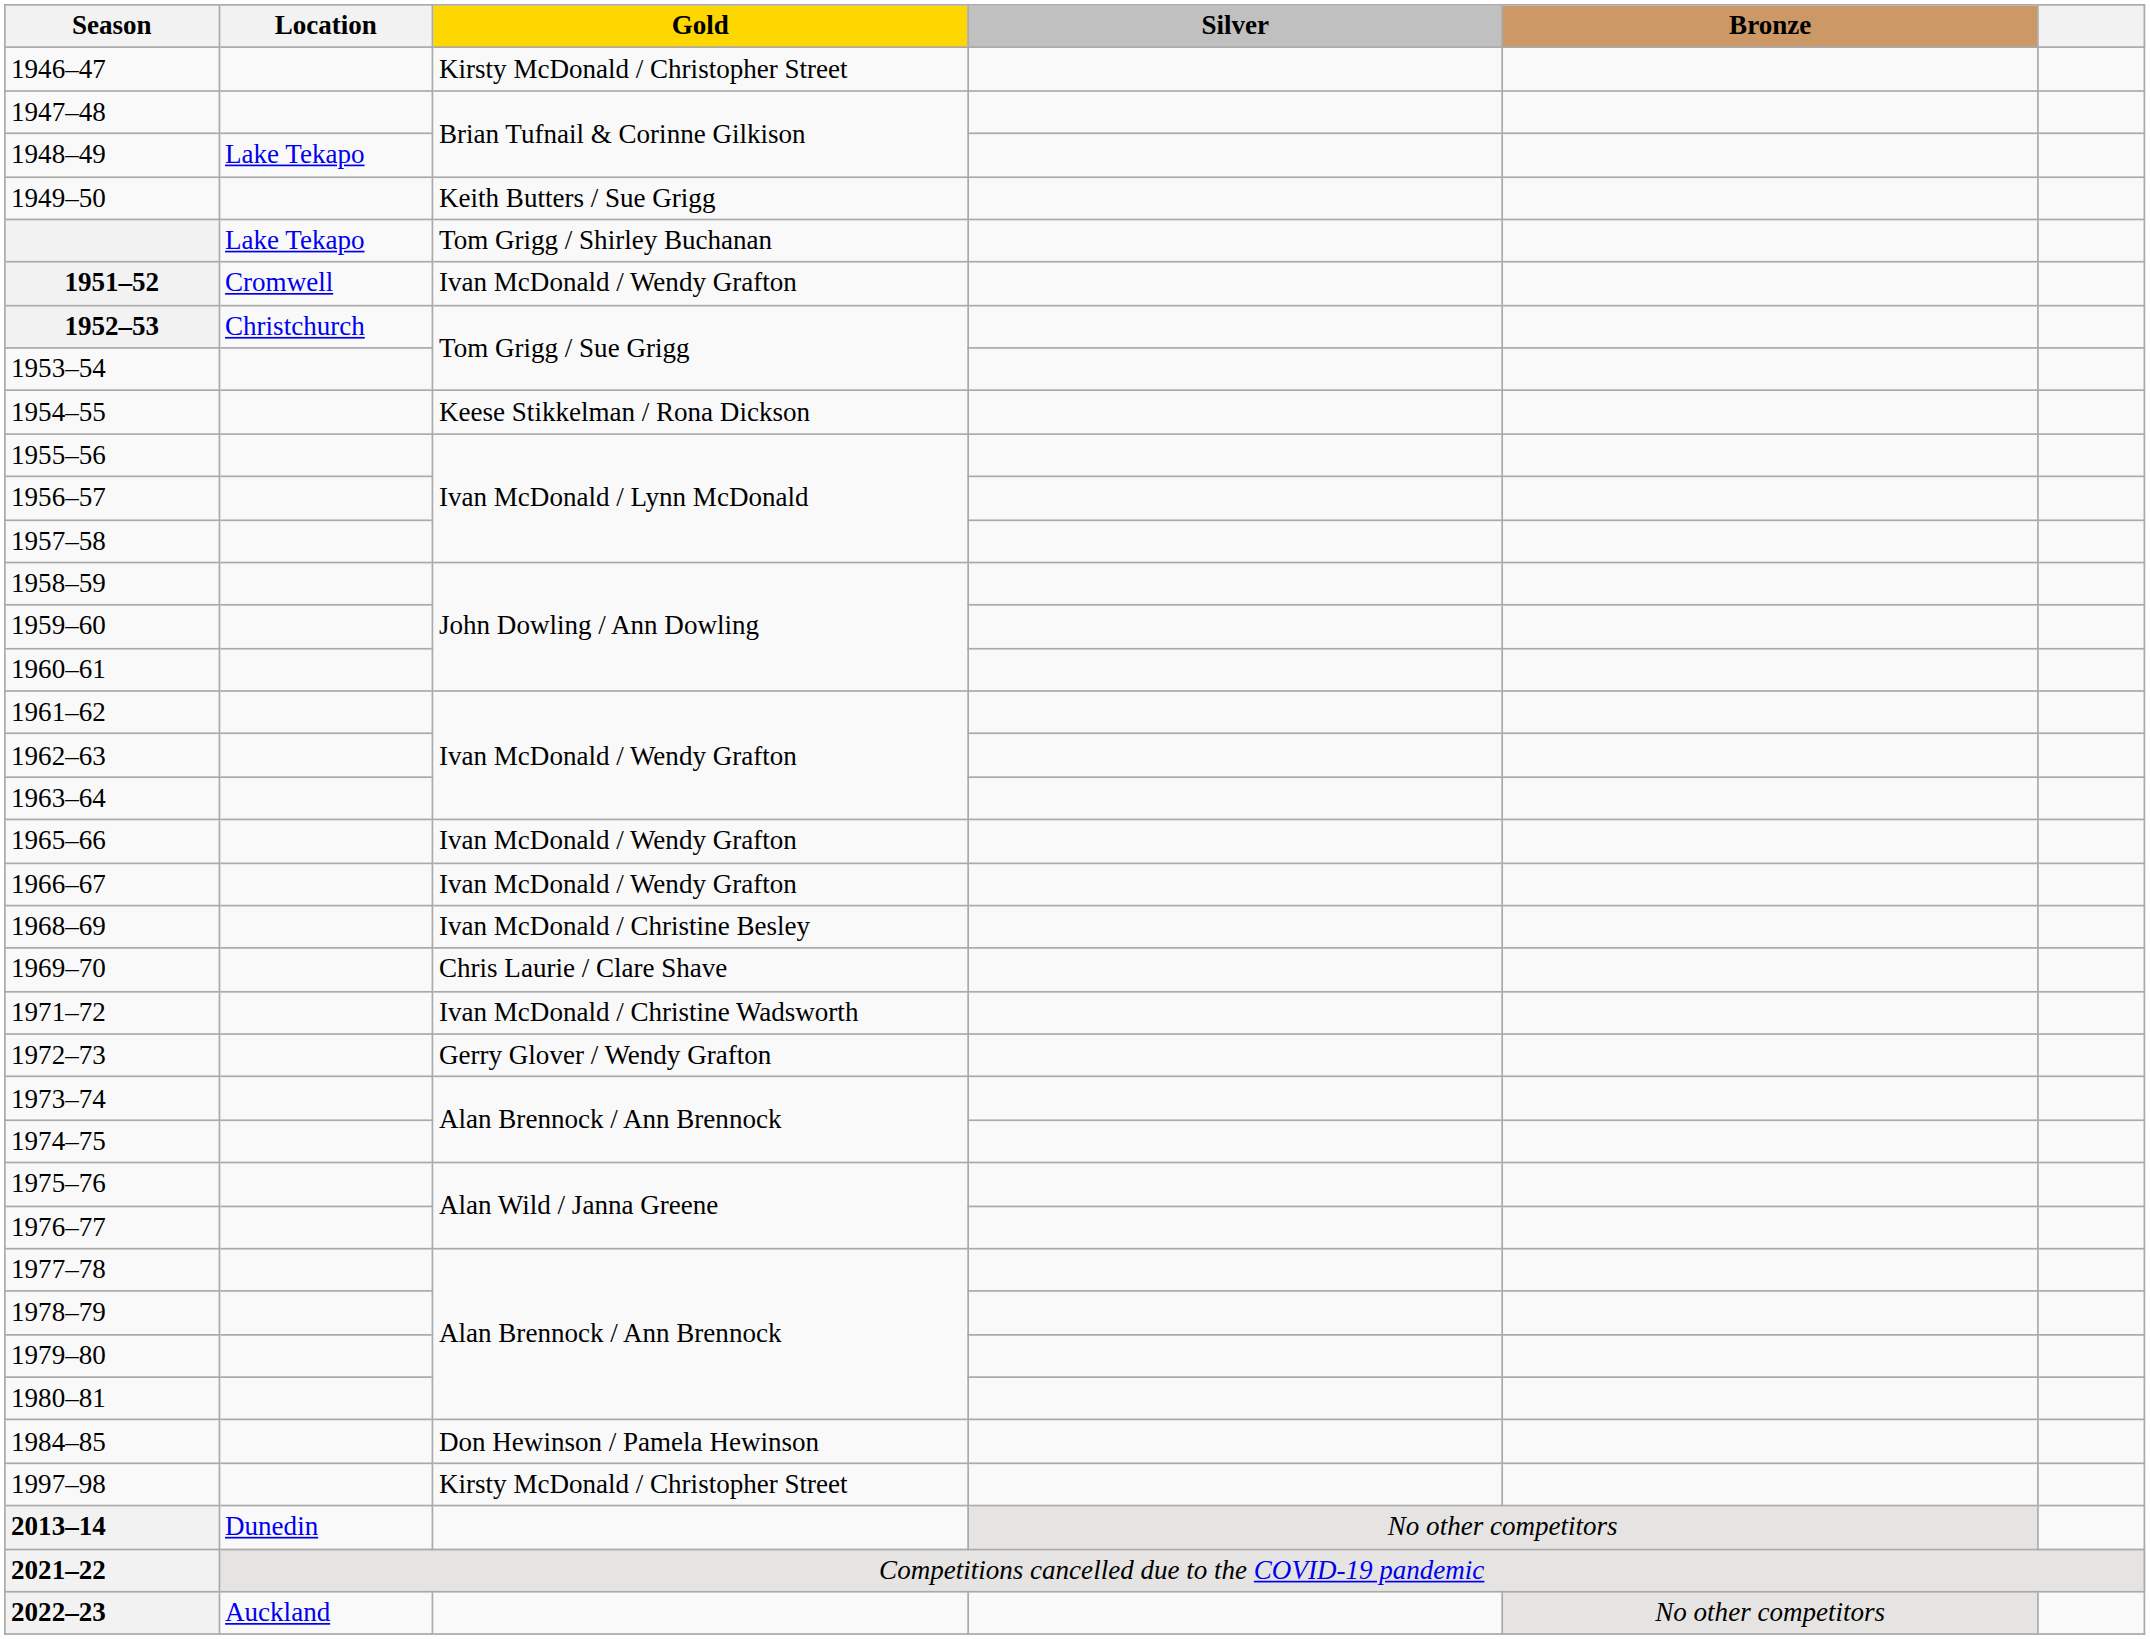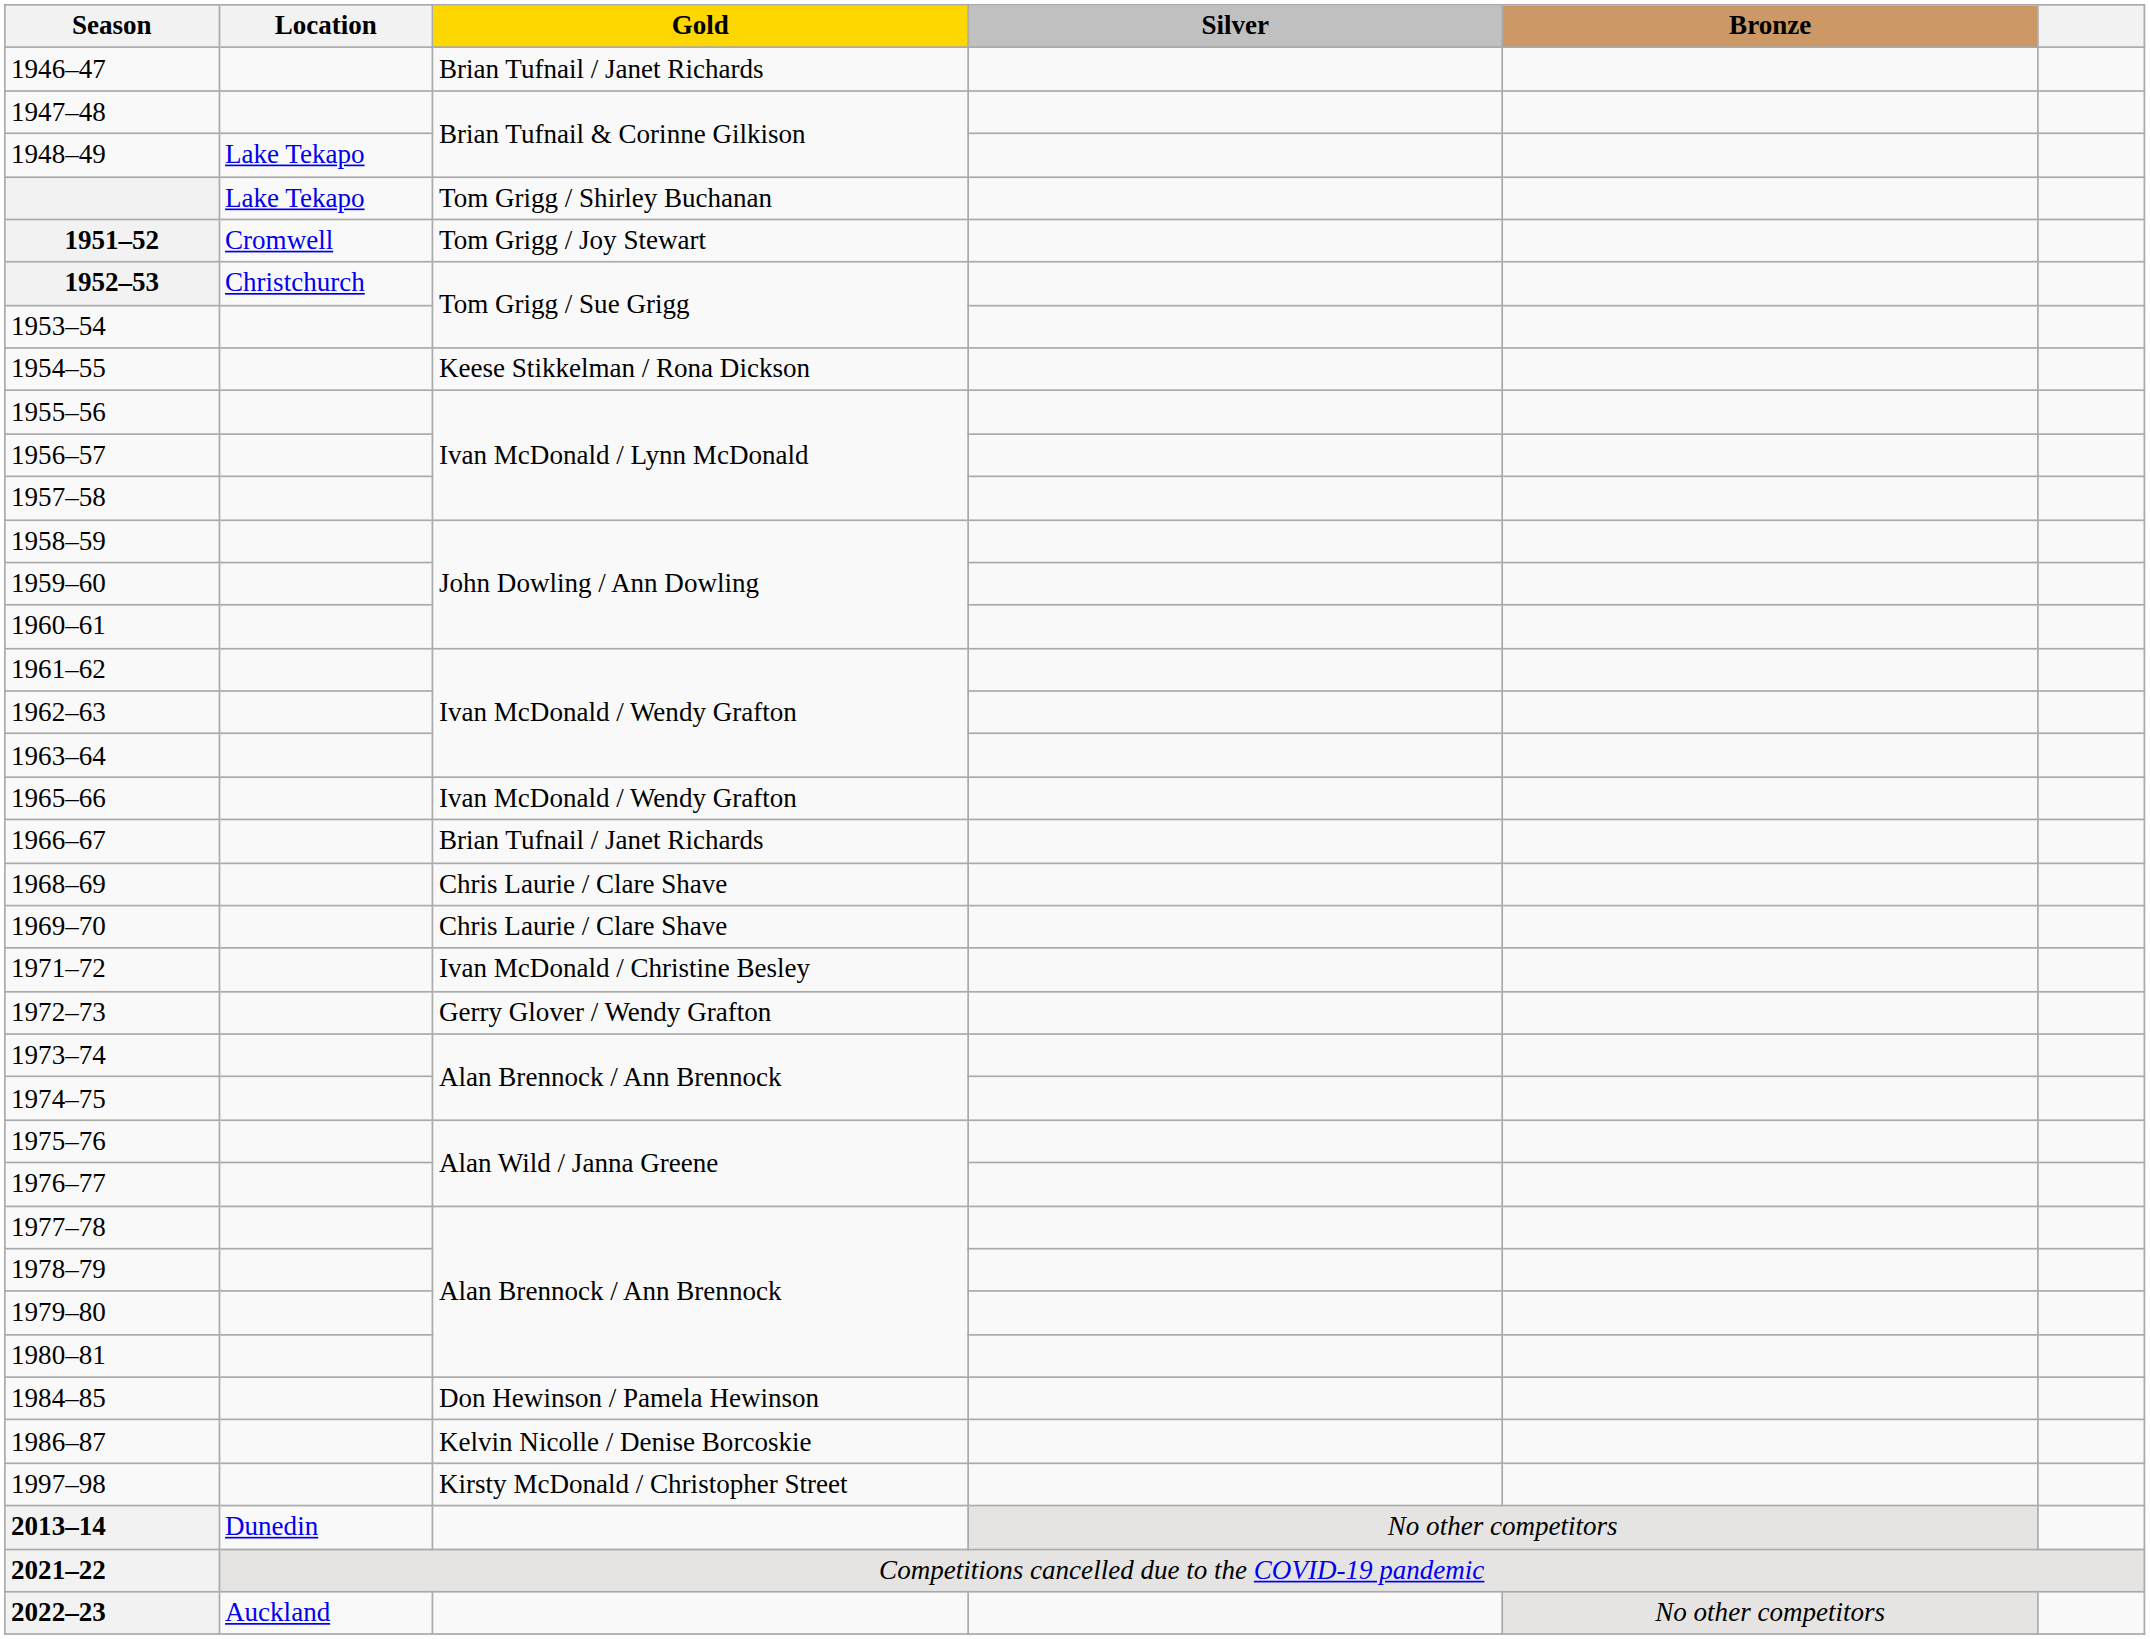1946–47 | Gold: Kirsty McDonald / Christopher Street -> Brian Tufnail / Janet Richards
- row: 1949–50 | Keith Butters / Sue Grigg
1951–52 | Gold: Ivan McDonald / Wendy Grafton -> Tom Grigg / Joy Stewart
1966–67 | Gold: Ivan McDonald / Wendy Grafton -> Brian Tufnail / Janet Richards
1968–69 | Gold: Ivan McDonald / Christine Besley -> Chris Laurie / Clare Shave
1971–72 | Gold: Ivan McDonald / Christine Wadsworth -> Ivan McDonald / Christine Besley
+ row: 1986–87 | Kelvin Nicolle / Denise Borcoskie
